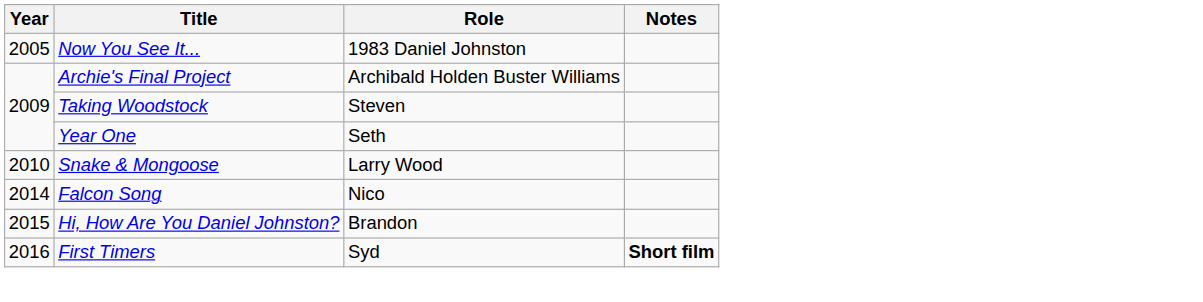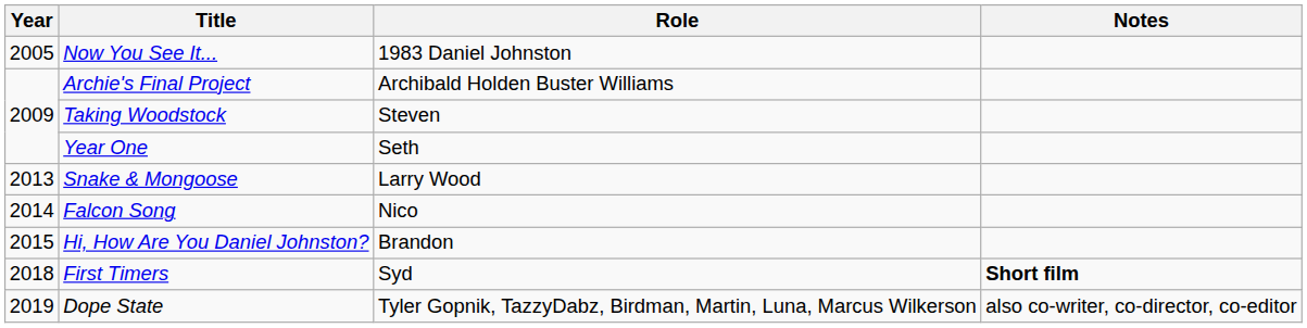Snake & Mongoose | Year: 2010 -> 2013
First Timers | Year: 2016 -> 2018
+ row: 2019 | Dope State | Tyler Gopnik, TazzyDabz, Birdman, Martin, Luna, Marcus Wilkerson | also co-writer, co-director, co-editor
